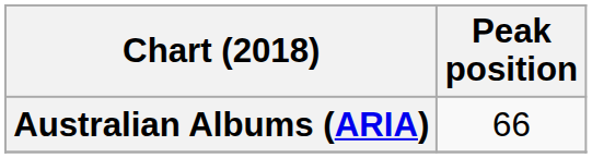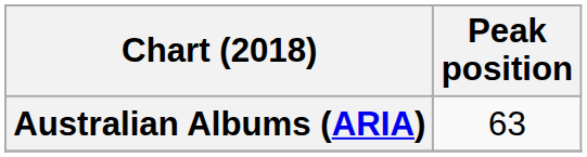Australian Albums (ARIA) | Peak position: 66 -> 63
